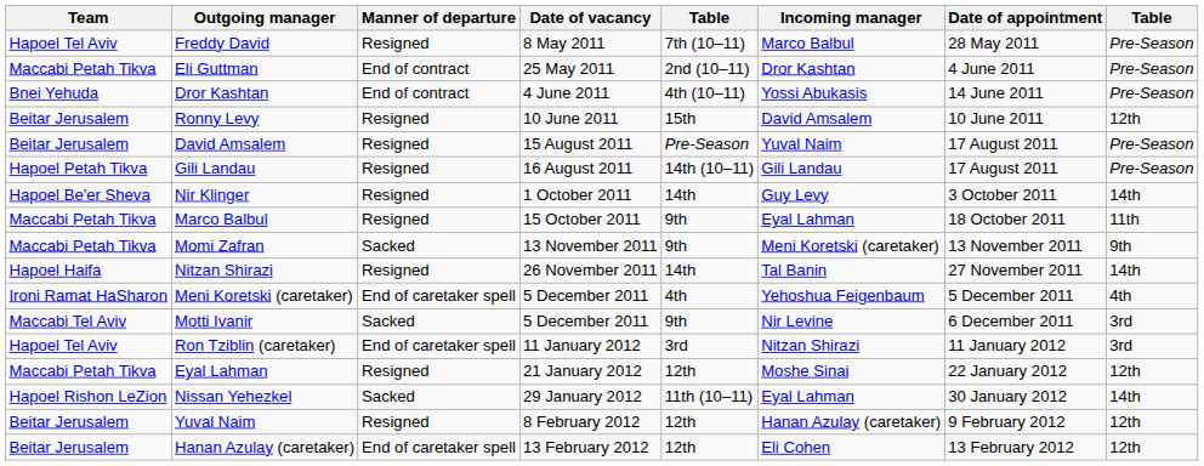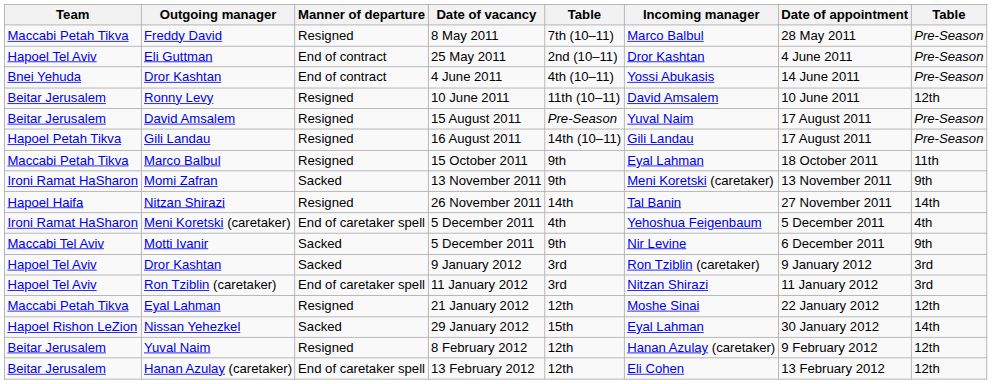Freddy David | Team: Hapoel Tel Aviv -> Maccabi Petah Tikva
Eli Guttman | Team: Maccabi Petah Tikva -> Hapoel Tel Aviv
Ronny Levy | column 5: 15th -> 11th (10–11)
- row: Hapoel Be'er Sheva | Nir Klinger | Resigned | 1 October 2011 | 14th | Guy Levy | 3 October 2011 | 14th
Momi Zafran | Team: Maccabi Petah Tikva -> Ironi Ramat HaSharon
Motti Ivanir | column 8: 3rd -> 9th
+ row: Hapoel Tel Aviv | Dror Kashtan | Sacked | 9 January 2012 | 3rd | Ron Tziblin (caretaker) | 9 January 2012 | 3rd
Nissan Yehezkel | column 5: 11th (10–11) -> 15th
